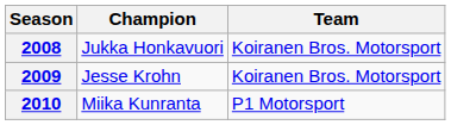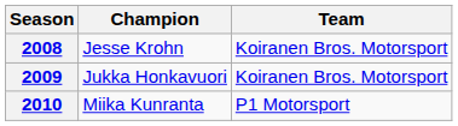2008 | Champion: Jukka Honkavuori -> Jesse Krohn
2009 | Champion: Jesse Krohn -> Jukka Honkavuori
